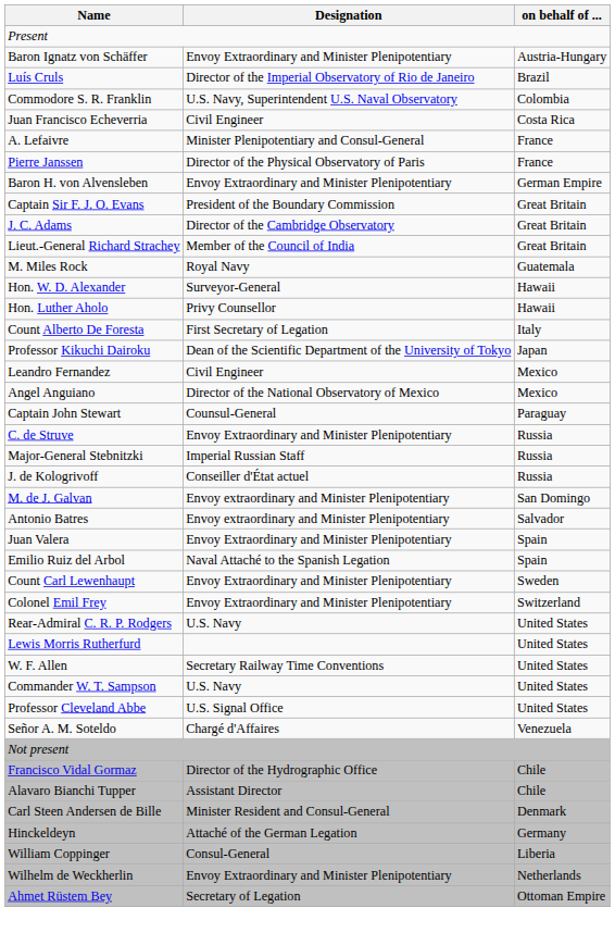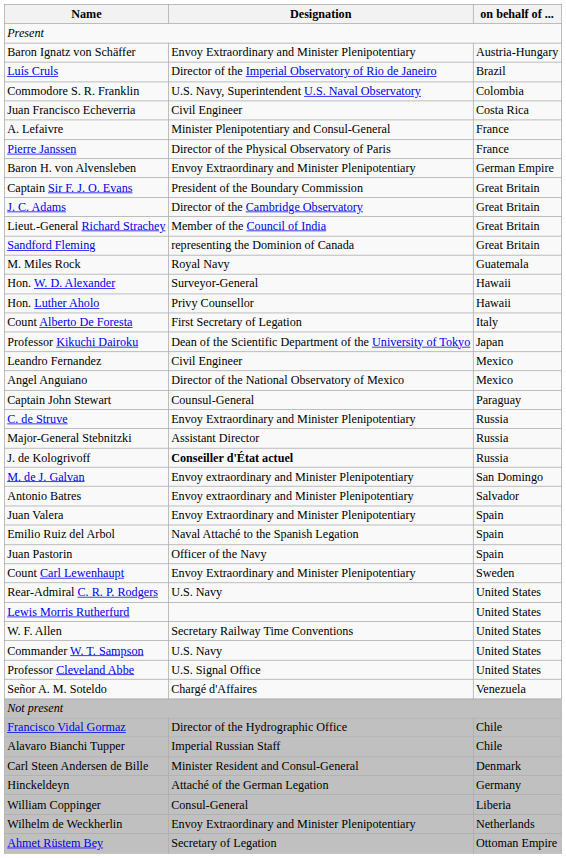+ row: Sandford Fleming | representing the Dominion of Canada | Great Britain
Major-General Stebnitzki | Designation: Imperial Russian Staff -> Assistant Director
J. de Kologrivoff | Designation: normal -> bold
+ row: Juan Pastorin | Officer of the Navy | Spain
- row: Colonel Emil Frey | Envoy Extraordinary and Minister Plenipotentiary | Switzerland
Alavaro Bianchi Tupper | Designation: Assistant Director -> Imperial Russian Staff
